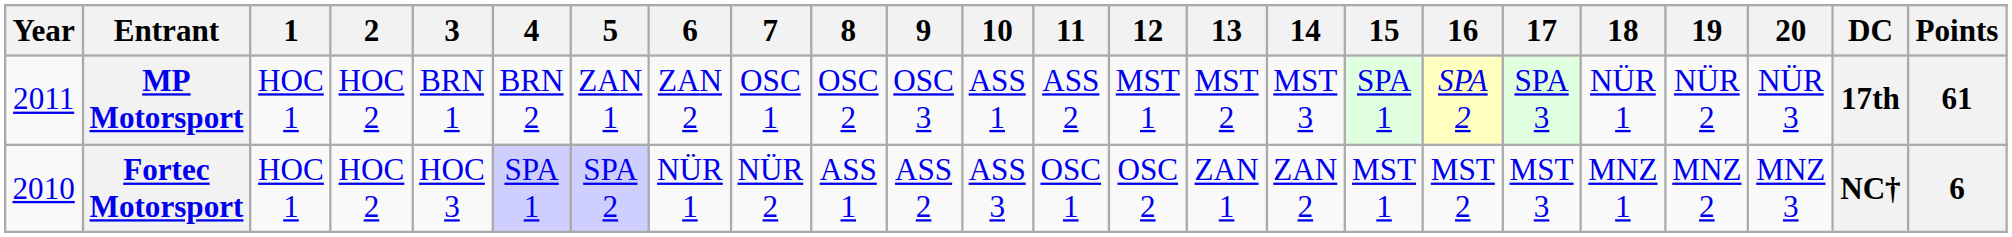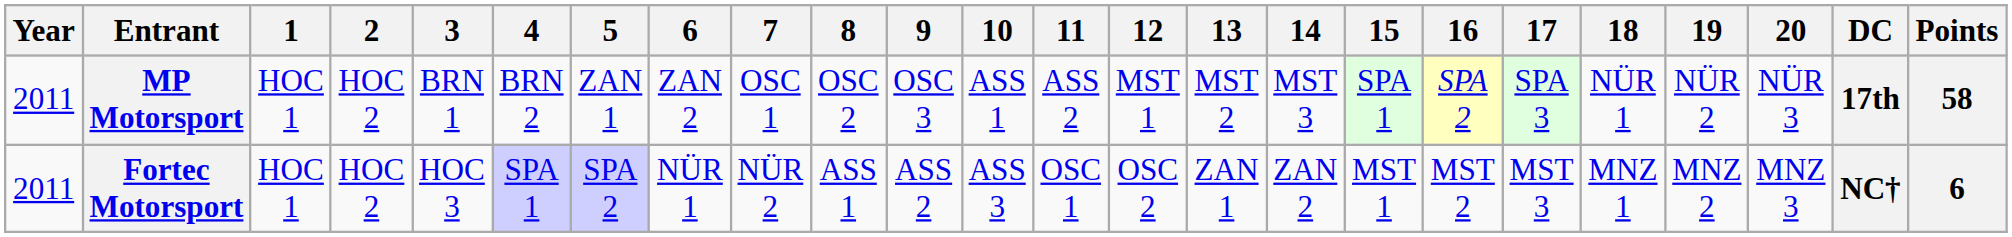MP Motorsport | Points: 61 -> 58
Fortec Motorsport | Year: 2010 -> 2011
